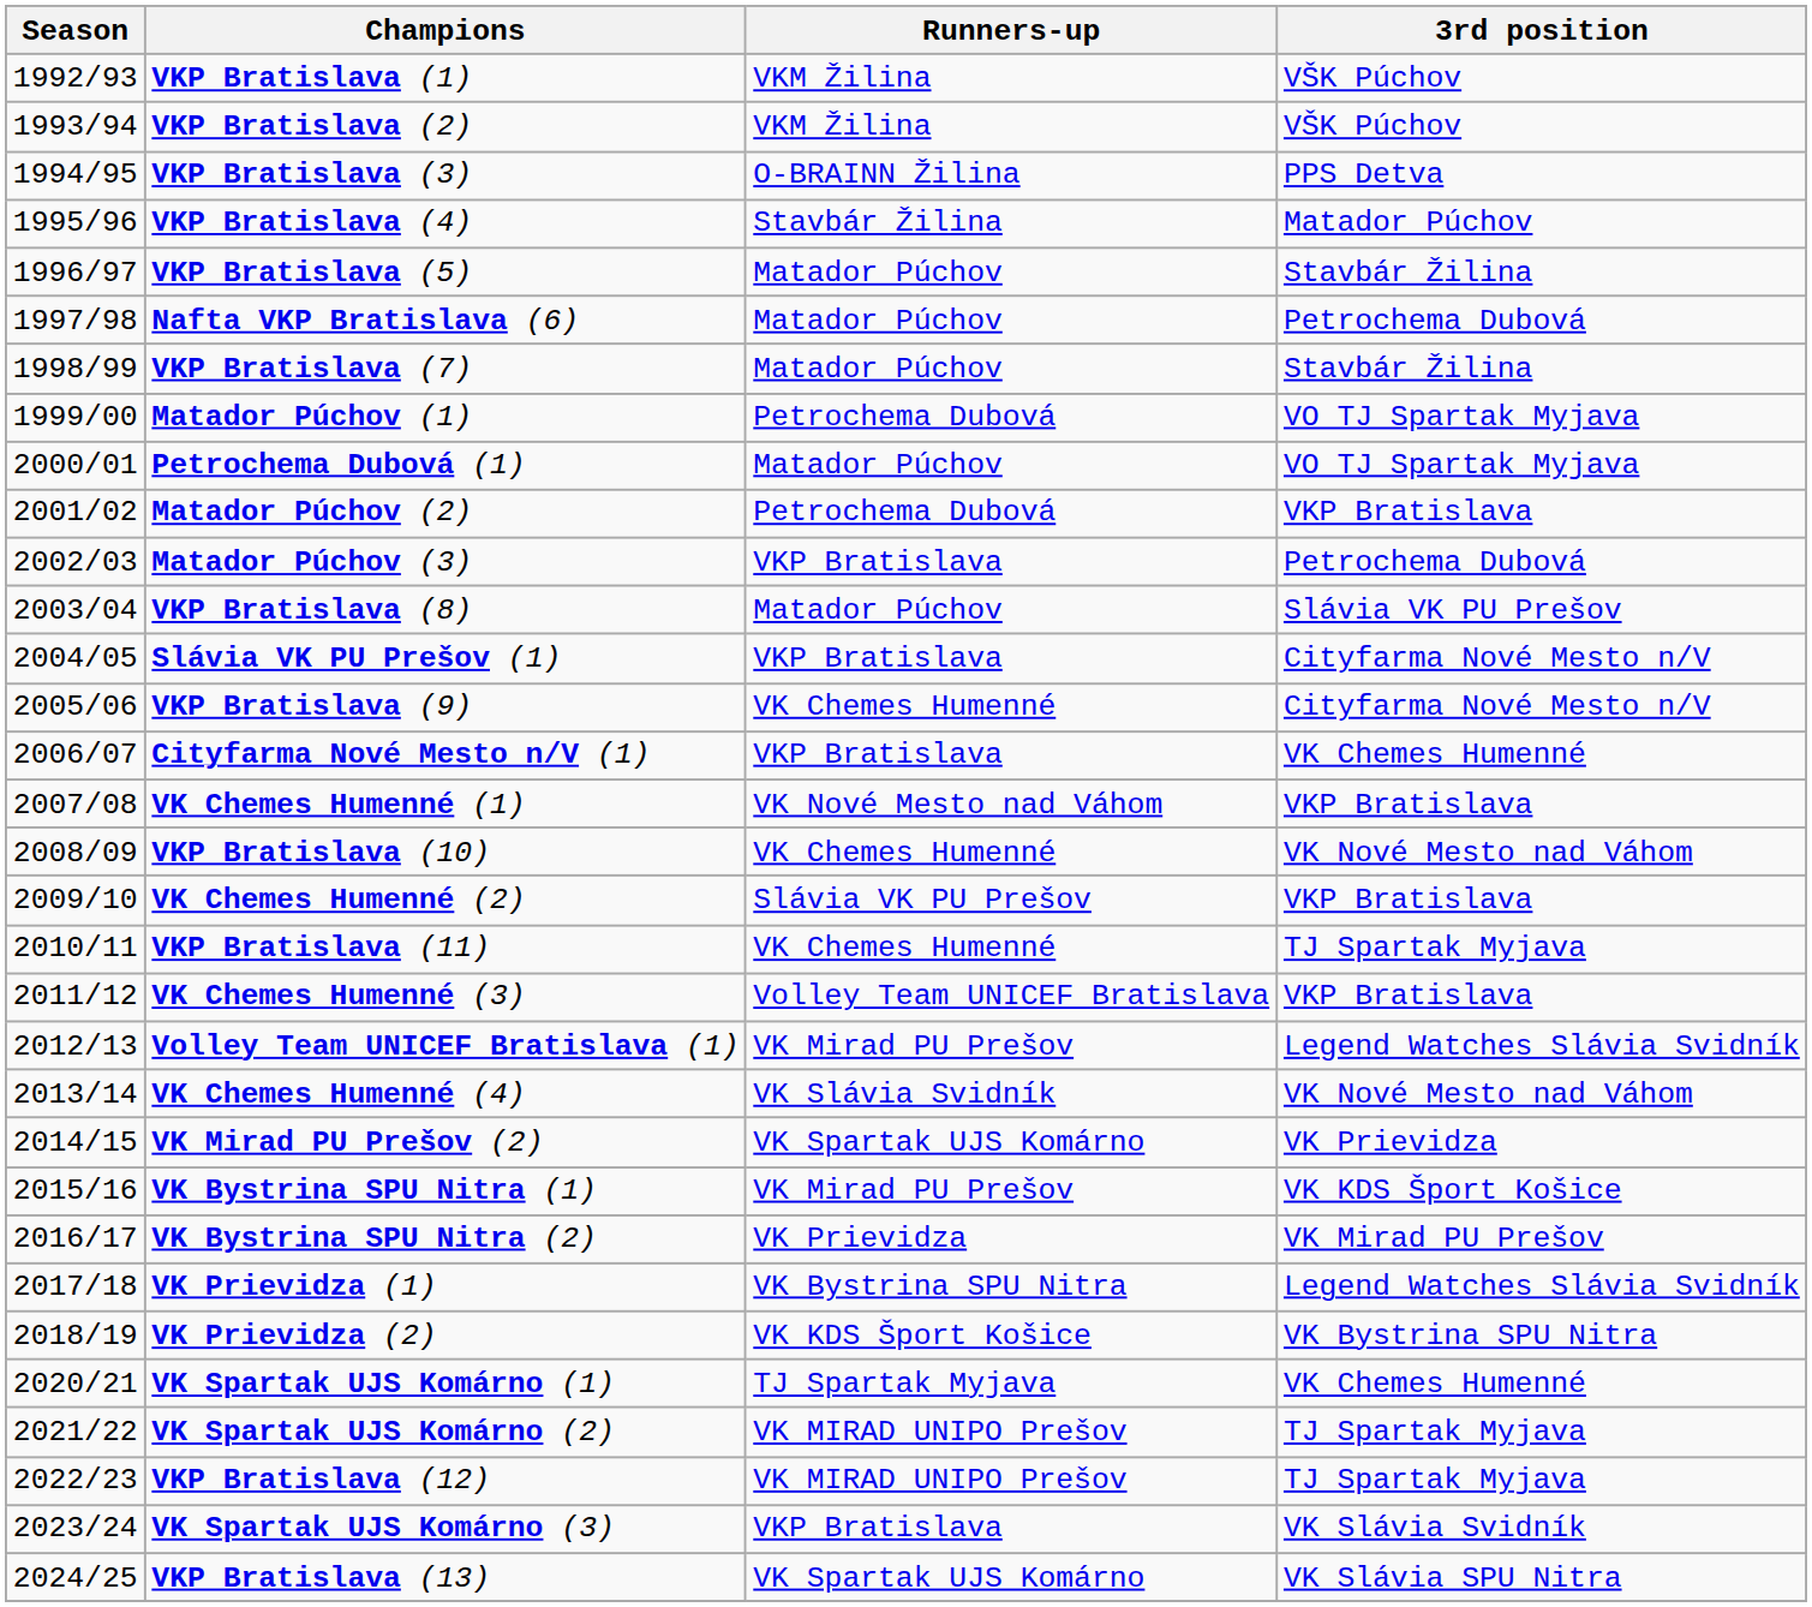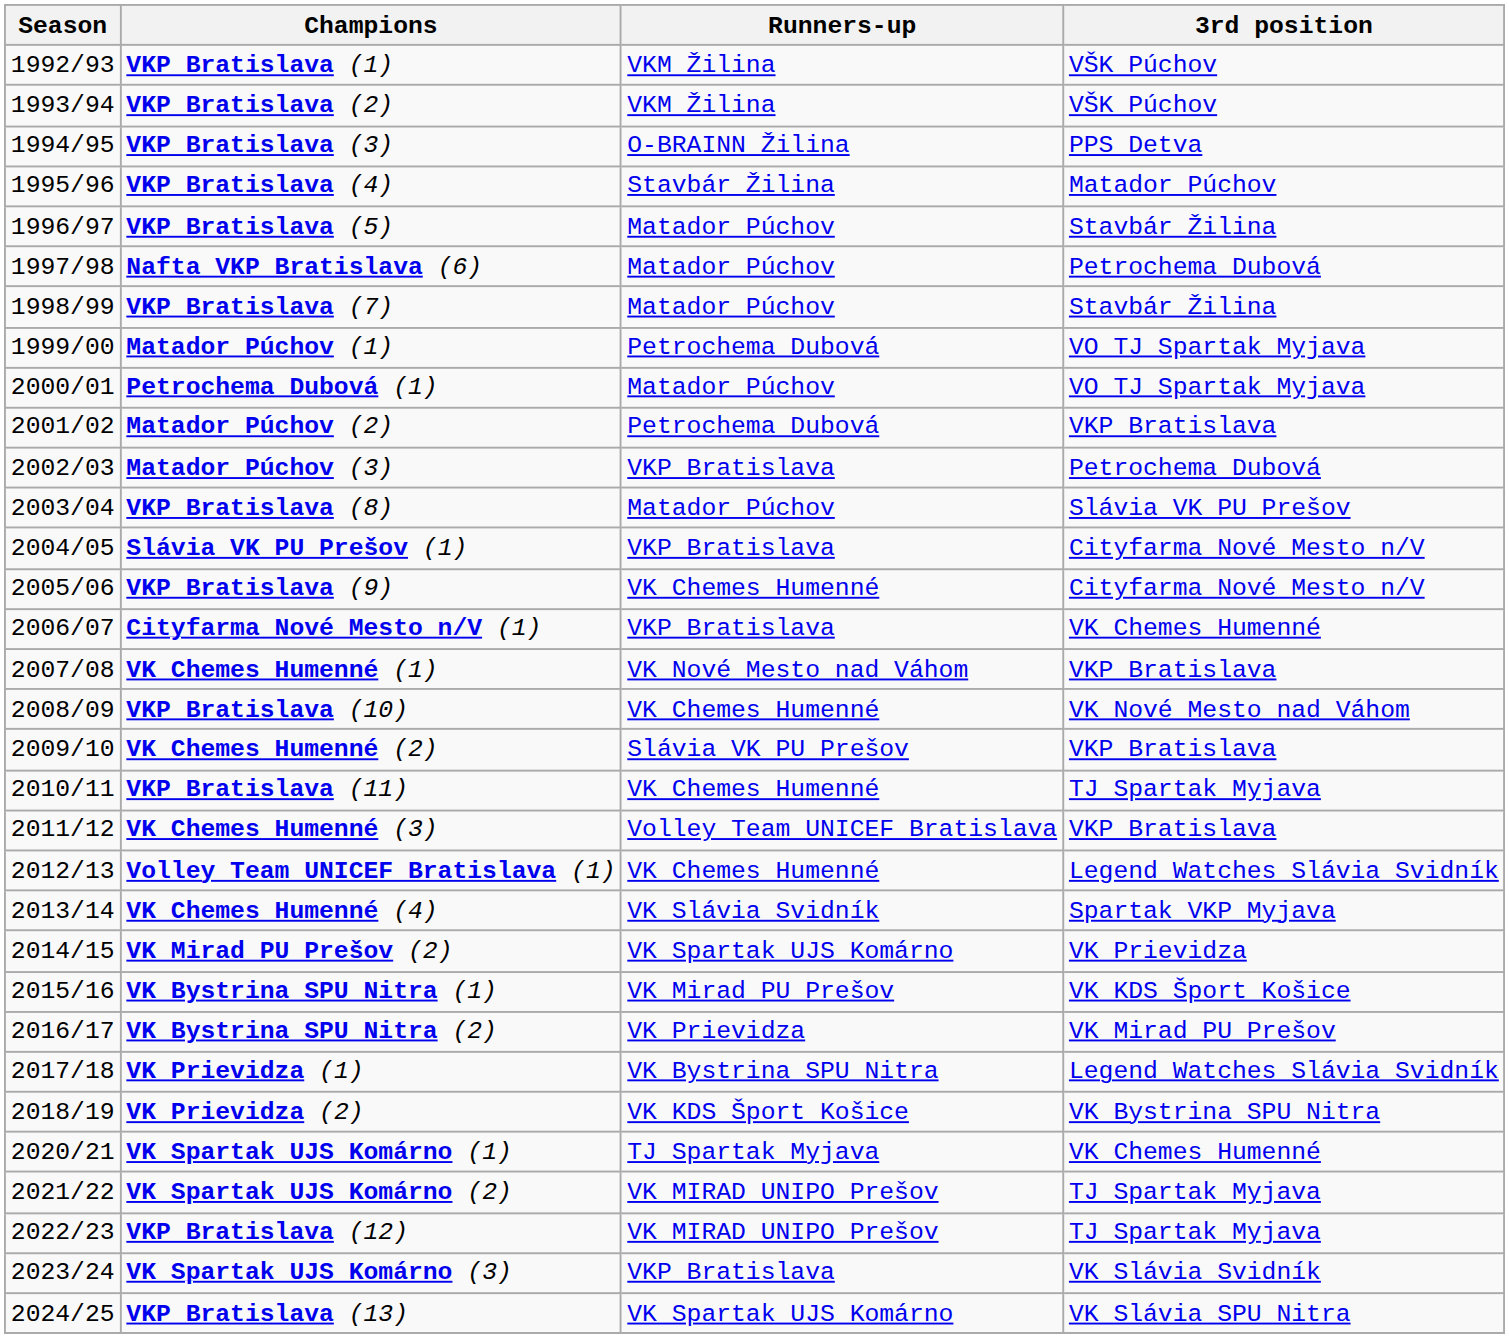Volley Team UNICEF Bratislava (1) | Runners-up: VK Mirad PU Prešov -> VK Chemes Humenné
VK Chemes Humenné (4) | 3rd position: VK Nové Mesto nad Váhom -> Spartak VKP Myjava
